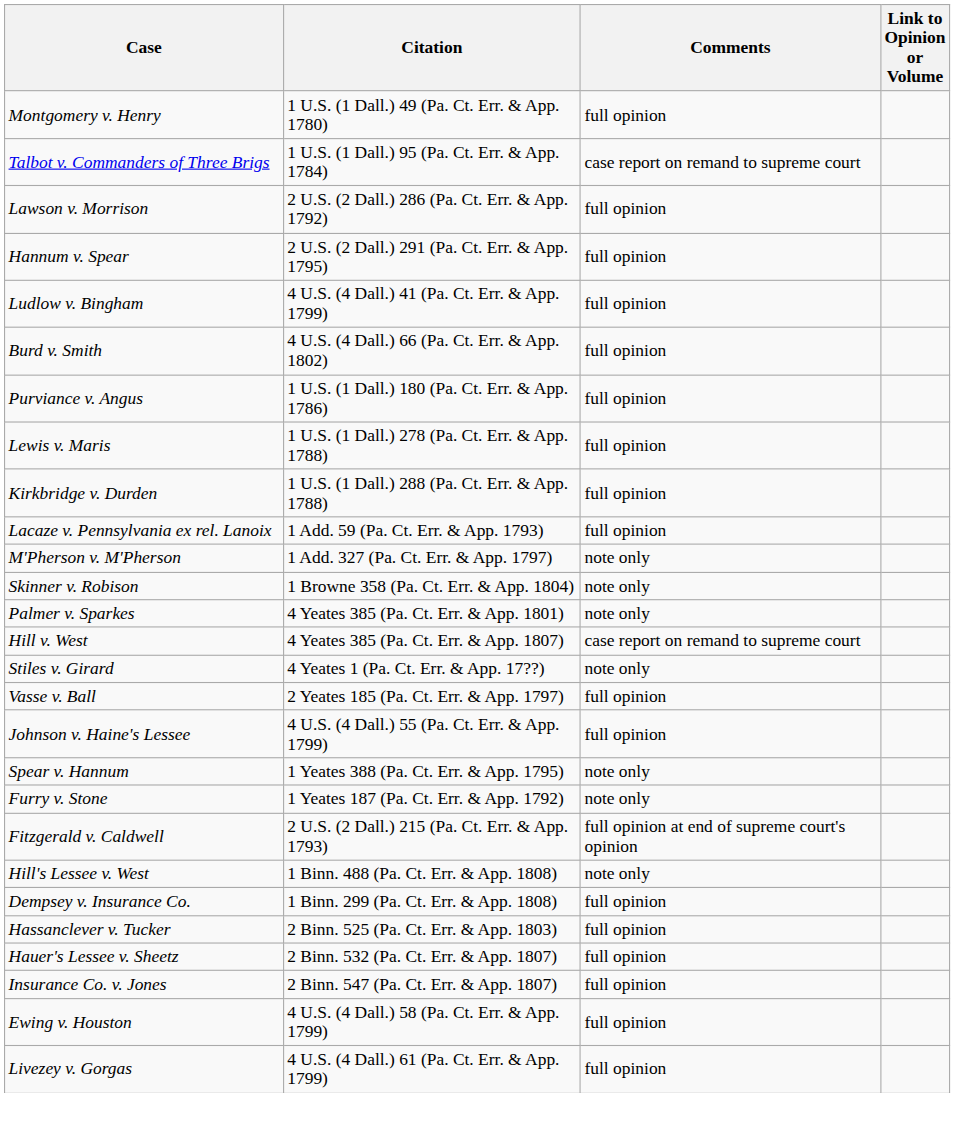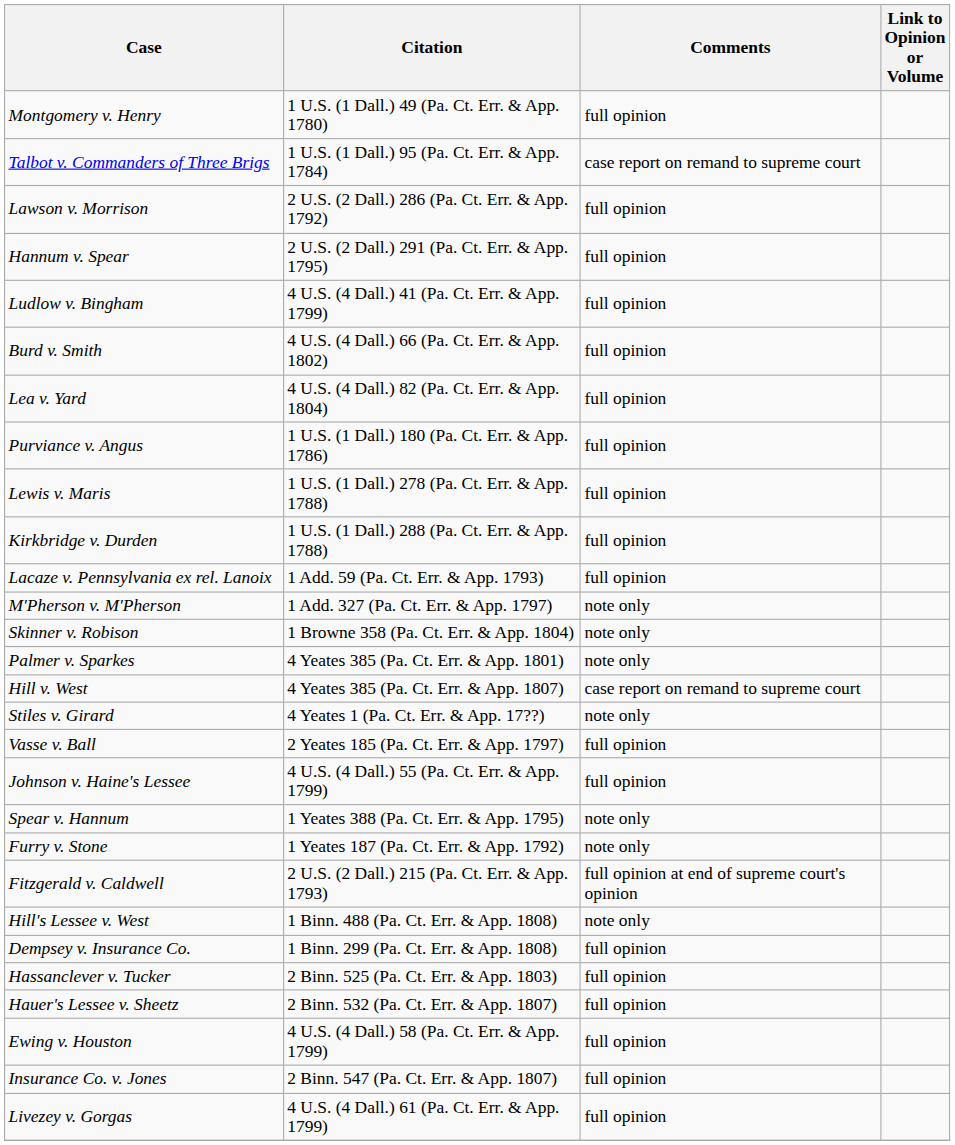+ row: Lea v. Yard | 4 U.S. (4 Dall.) 82 (Pa. Ct. Err. & App. 1804) | full opinion
rows swapped: Insurance Co. v. Jones <-> Ewing v. Houston
